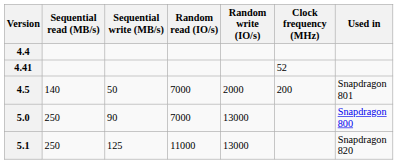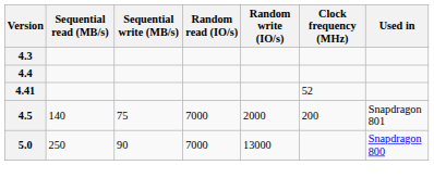+ row: 4.3
4.5 | Sequential write (MB/s): 50 -> 75
- row: 5.1 | 250 | 125 | 11000 | 13000 | Snapdragon 820
